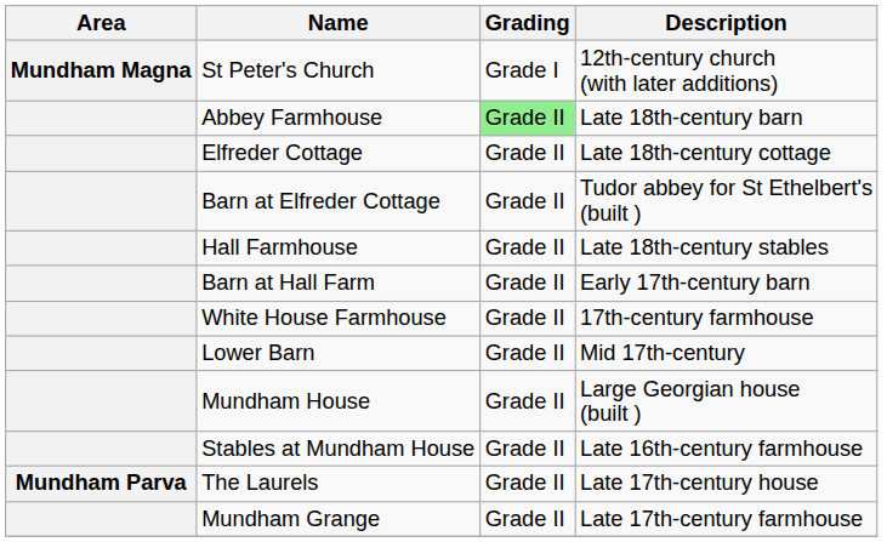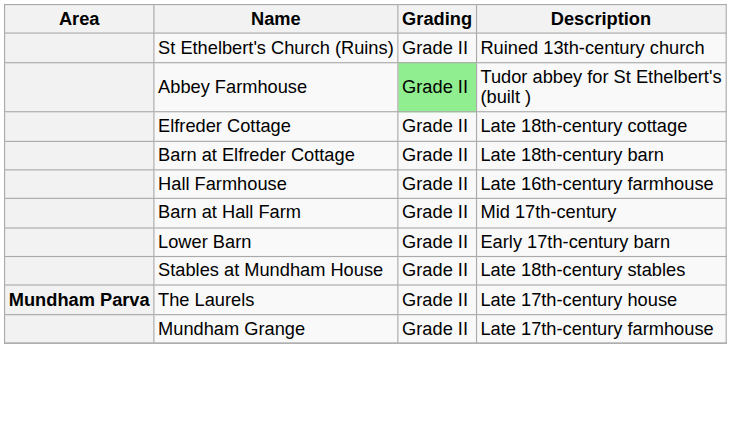- row: Mundham Magna | St Peter's Church | Grade I | 12th-century church (with later additions)
+ row: St Ethelbert's Church (Ruins) | Grade II | Ruined 13th-century church
Abbey Farmhouse | Description: Late 18th-century barn -> Tudor abbey for St Ethelbert's (built )
Barn at Elfreder Cottage | Description: Tudor abbey for St Ethelbert's (built ) -> Late 18th-century barn
Hall Farmhouse | Description: Late 18th-century stables -> Late 16th-century farmhouse
Barn at Hall Farm | Description: Early 17th-century barn -> Mid 17th-century
- row: White House Farmhouse | Grade II | 17th-century farmhouse
Lower Barn | Description: Mid 17th-century -> Early 17th-century barn
- row: Mundham House | Grade II | Large Georgian house (built )
Stables at Mundham House | Description: Late 16th-century farmhouse -> Late 18th-century stables
